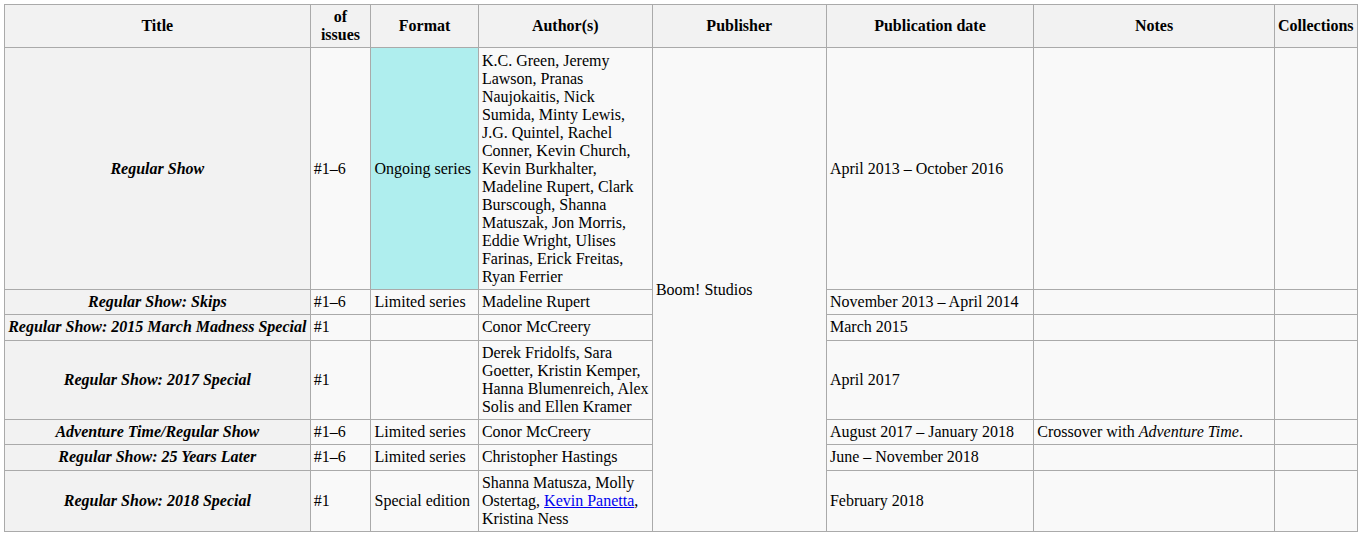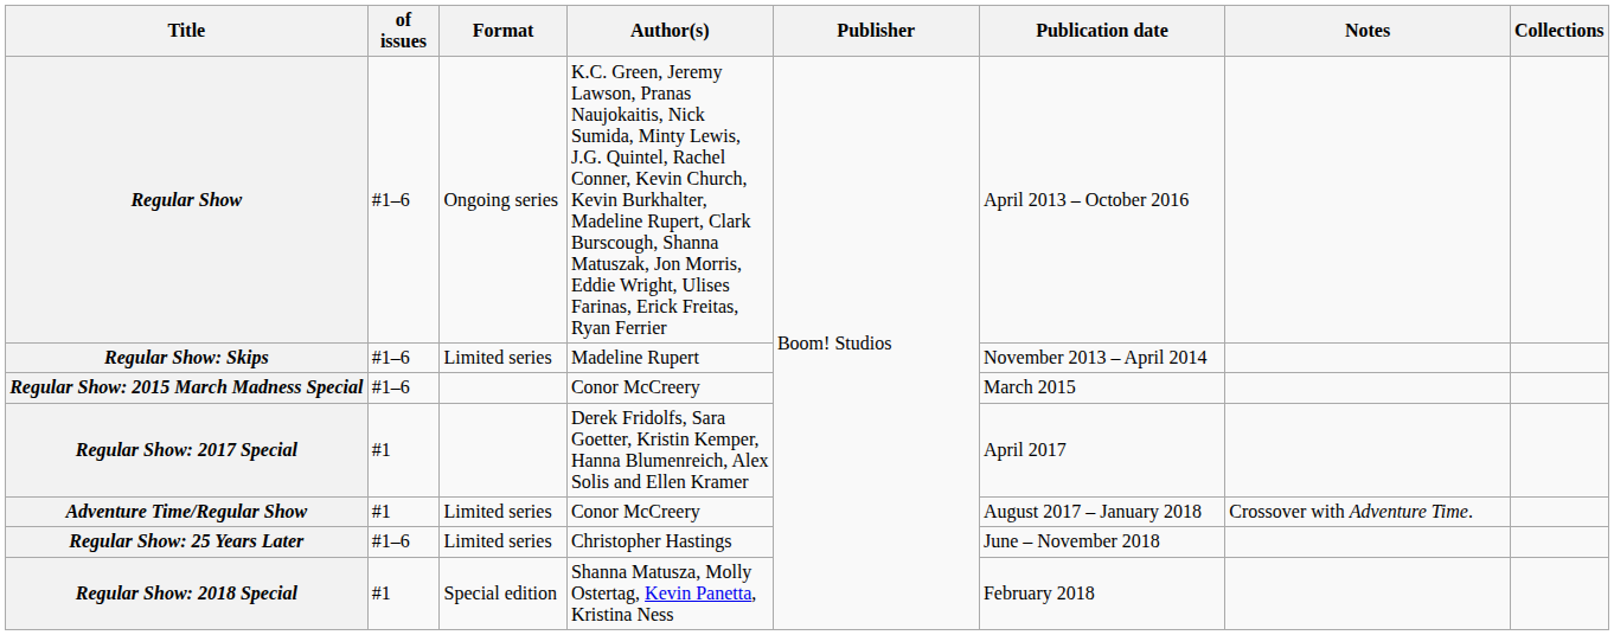Regular Show | Format: paleturquoise background -> no background
Regular Show: 2015 March Madness Special | of issues: #1 -> #1–6
Adventure Time/Regular Show | of issues: #1–6 -> #1
